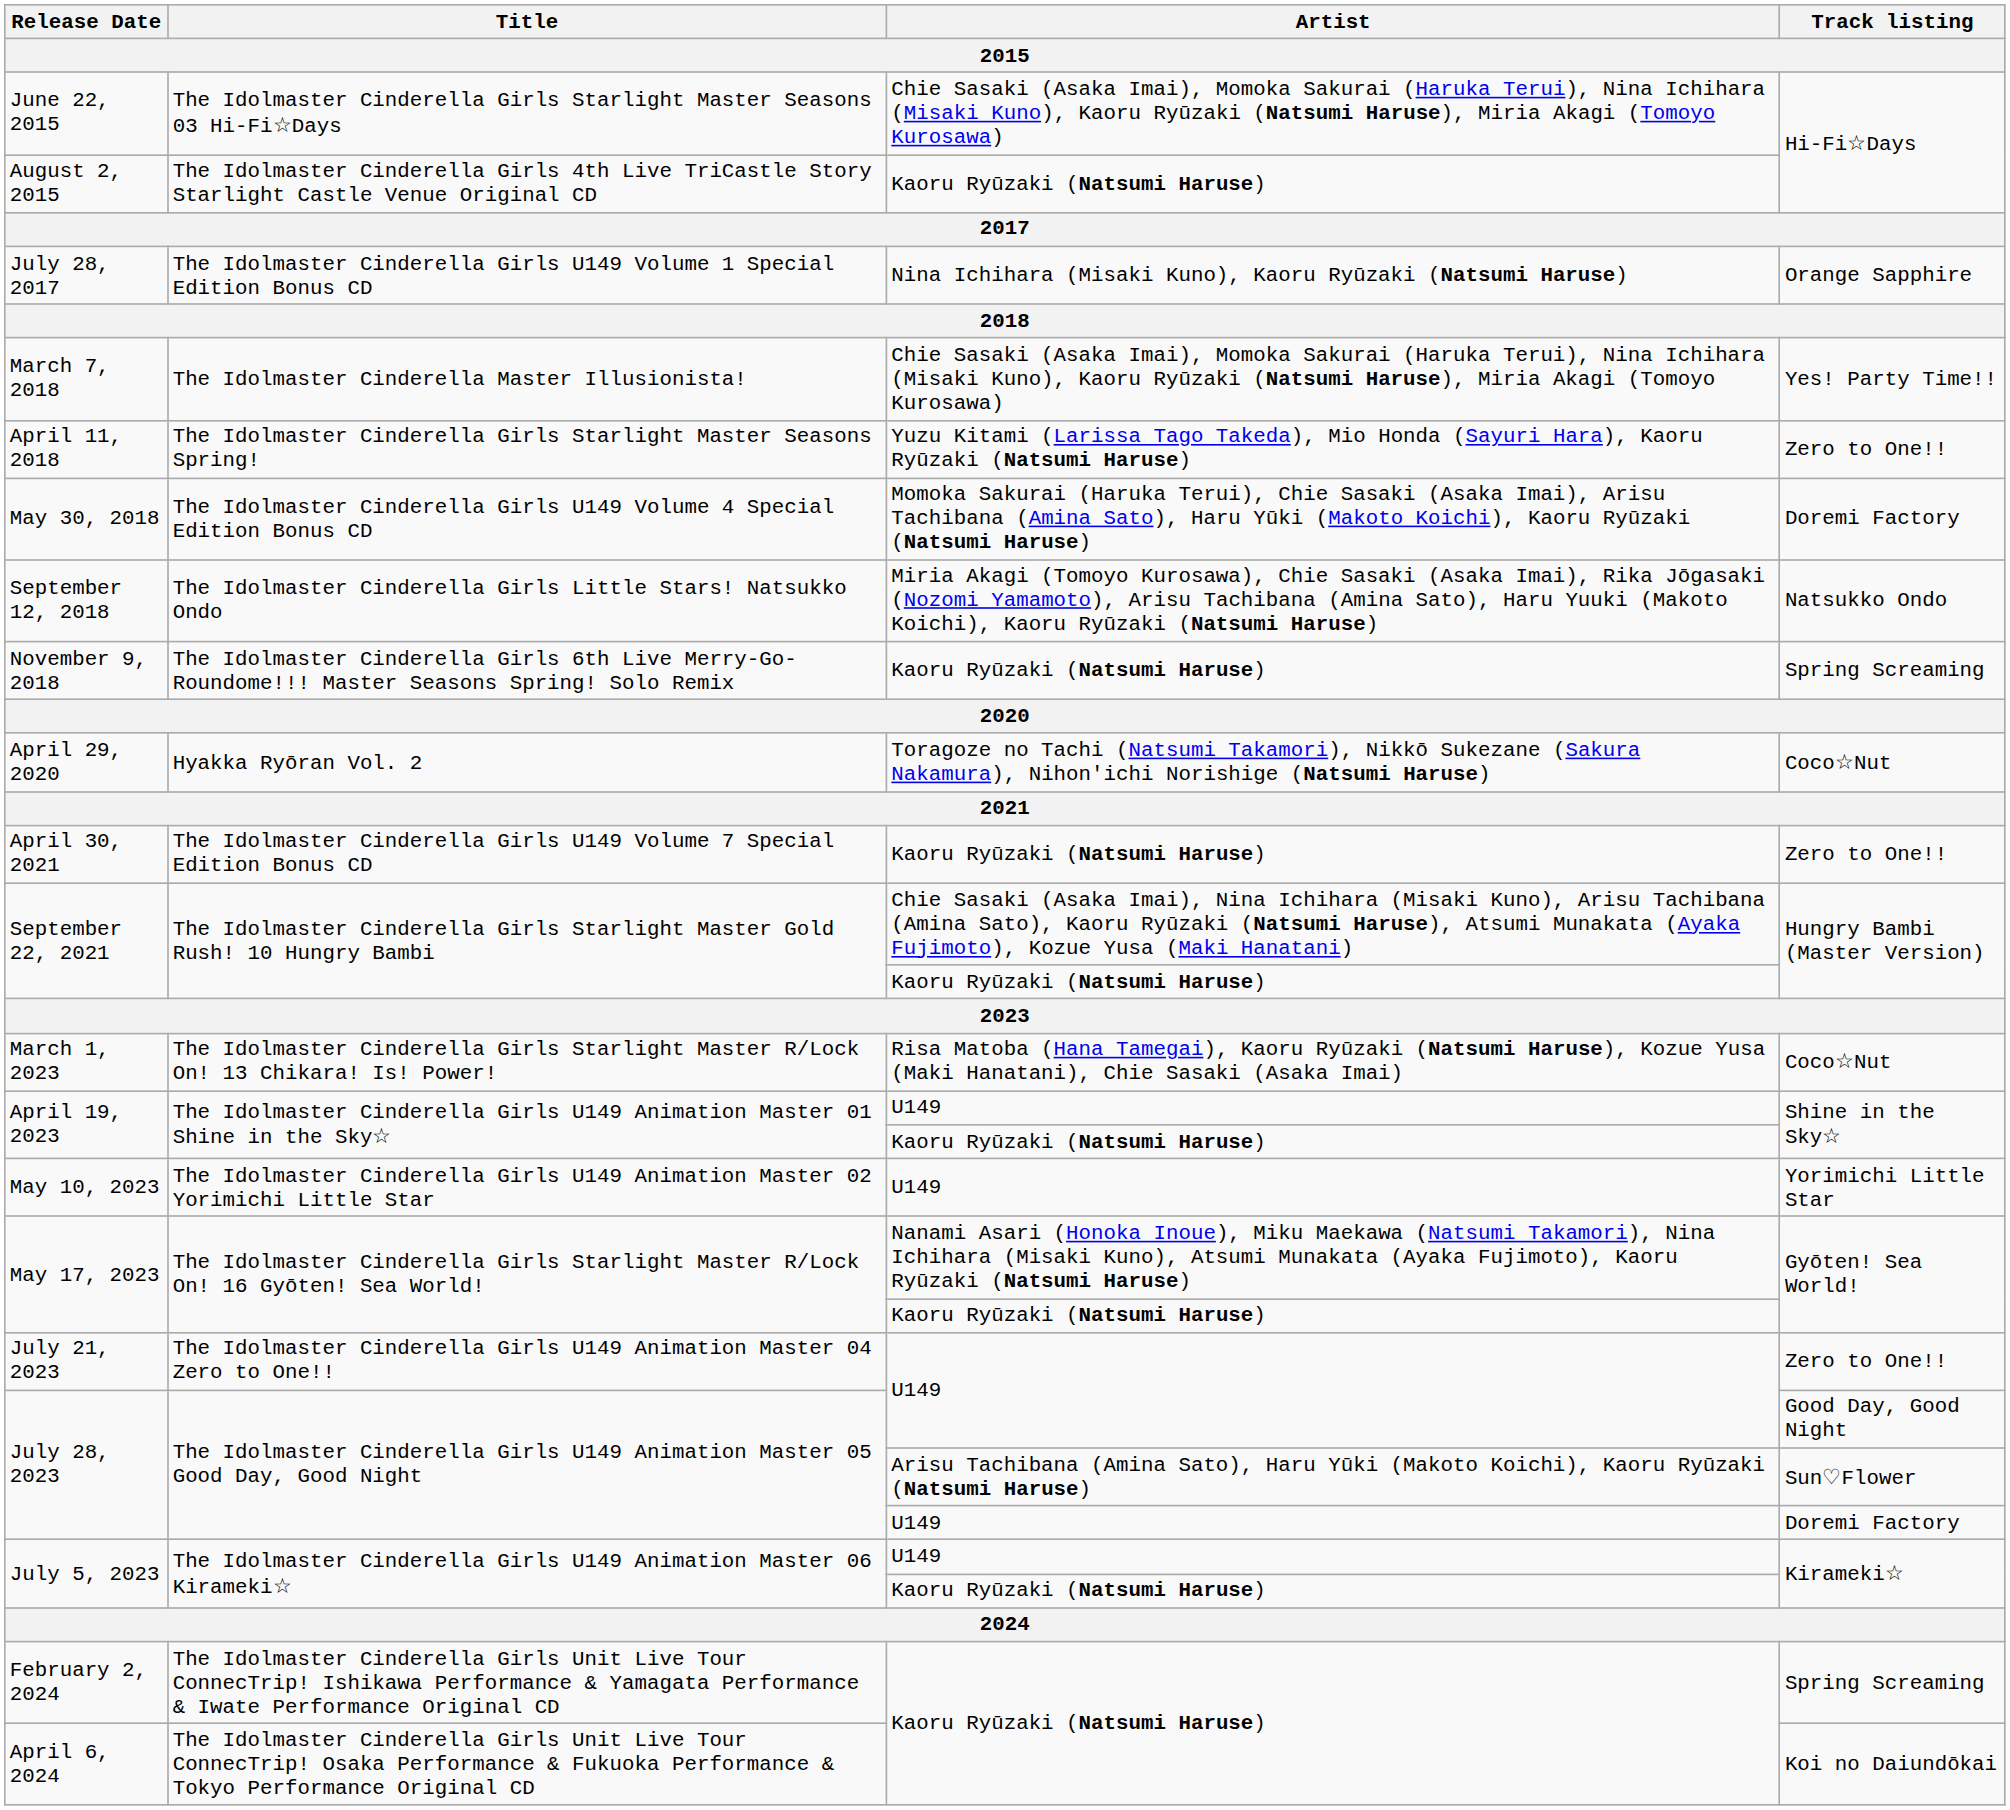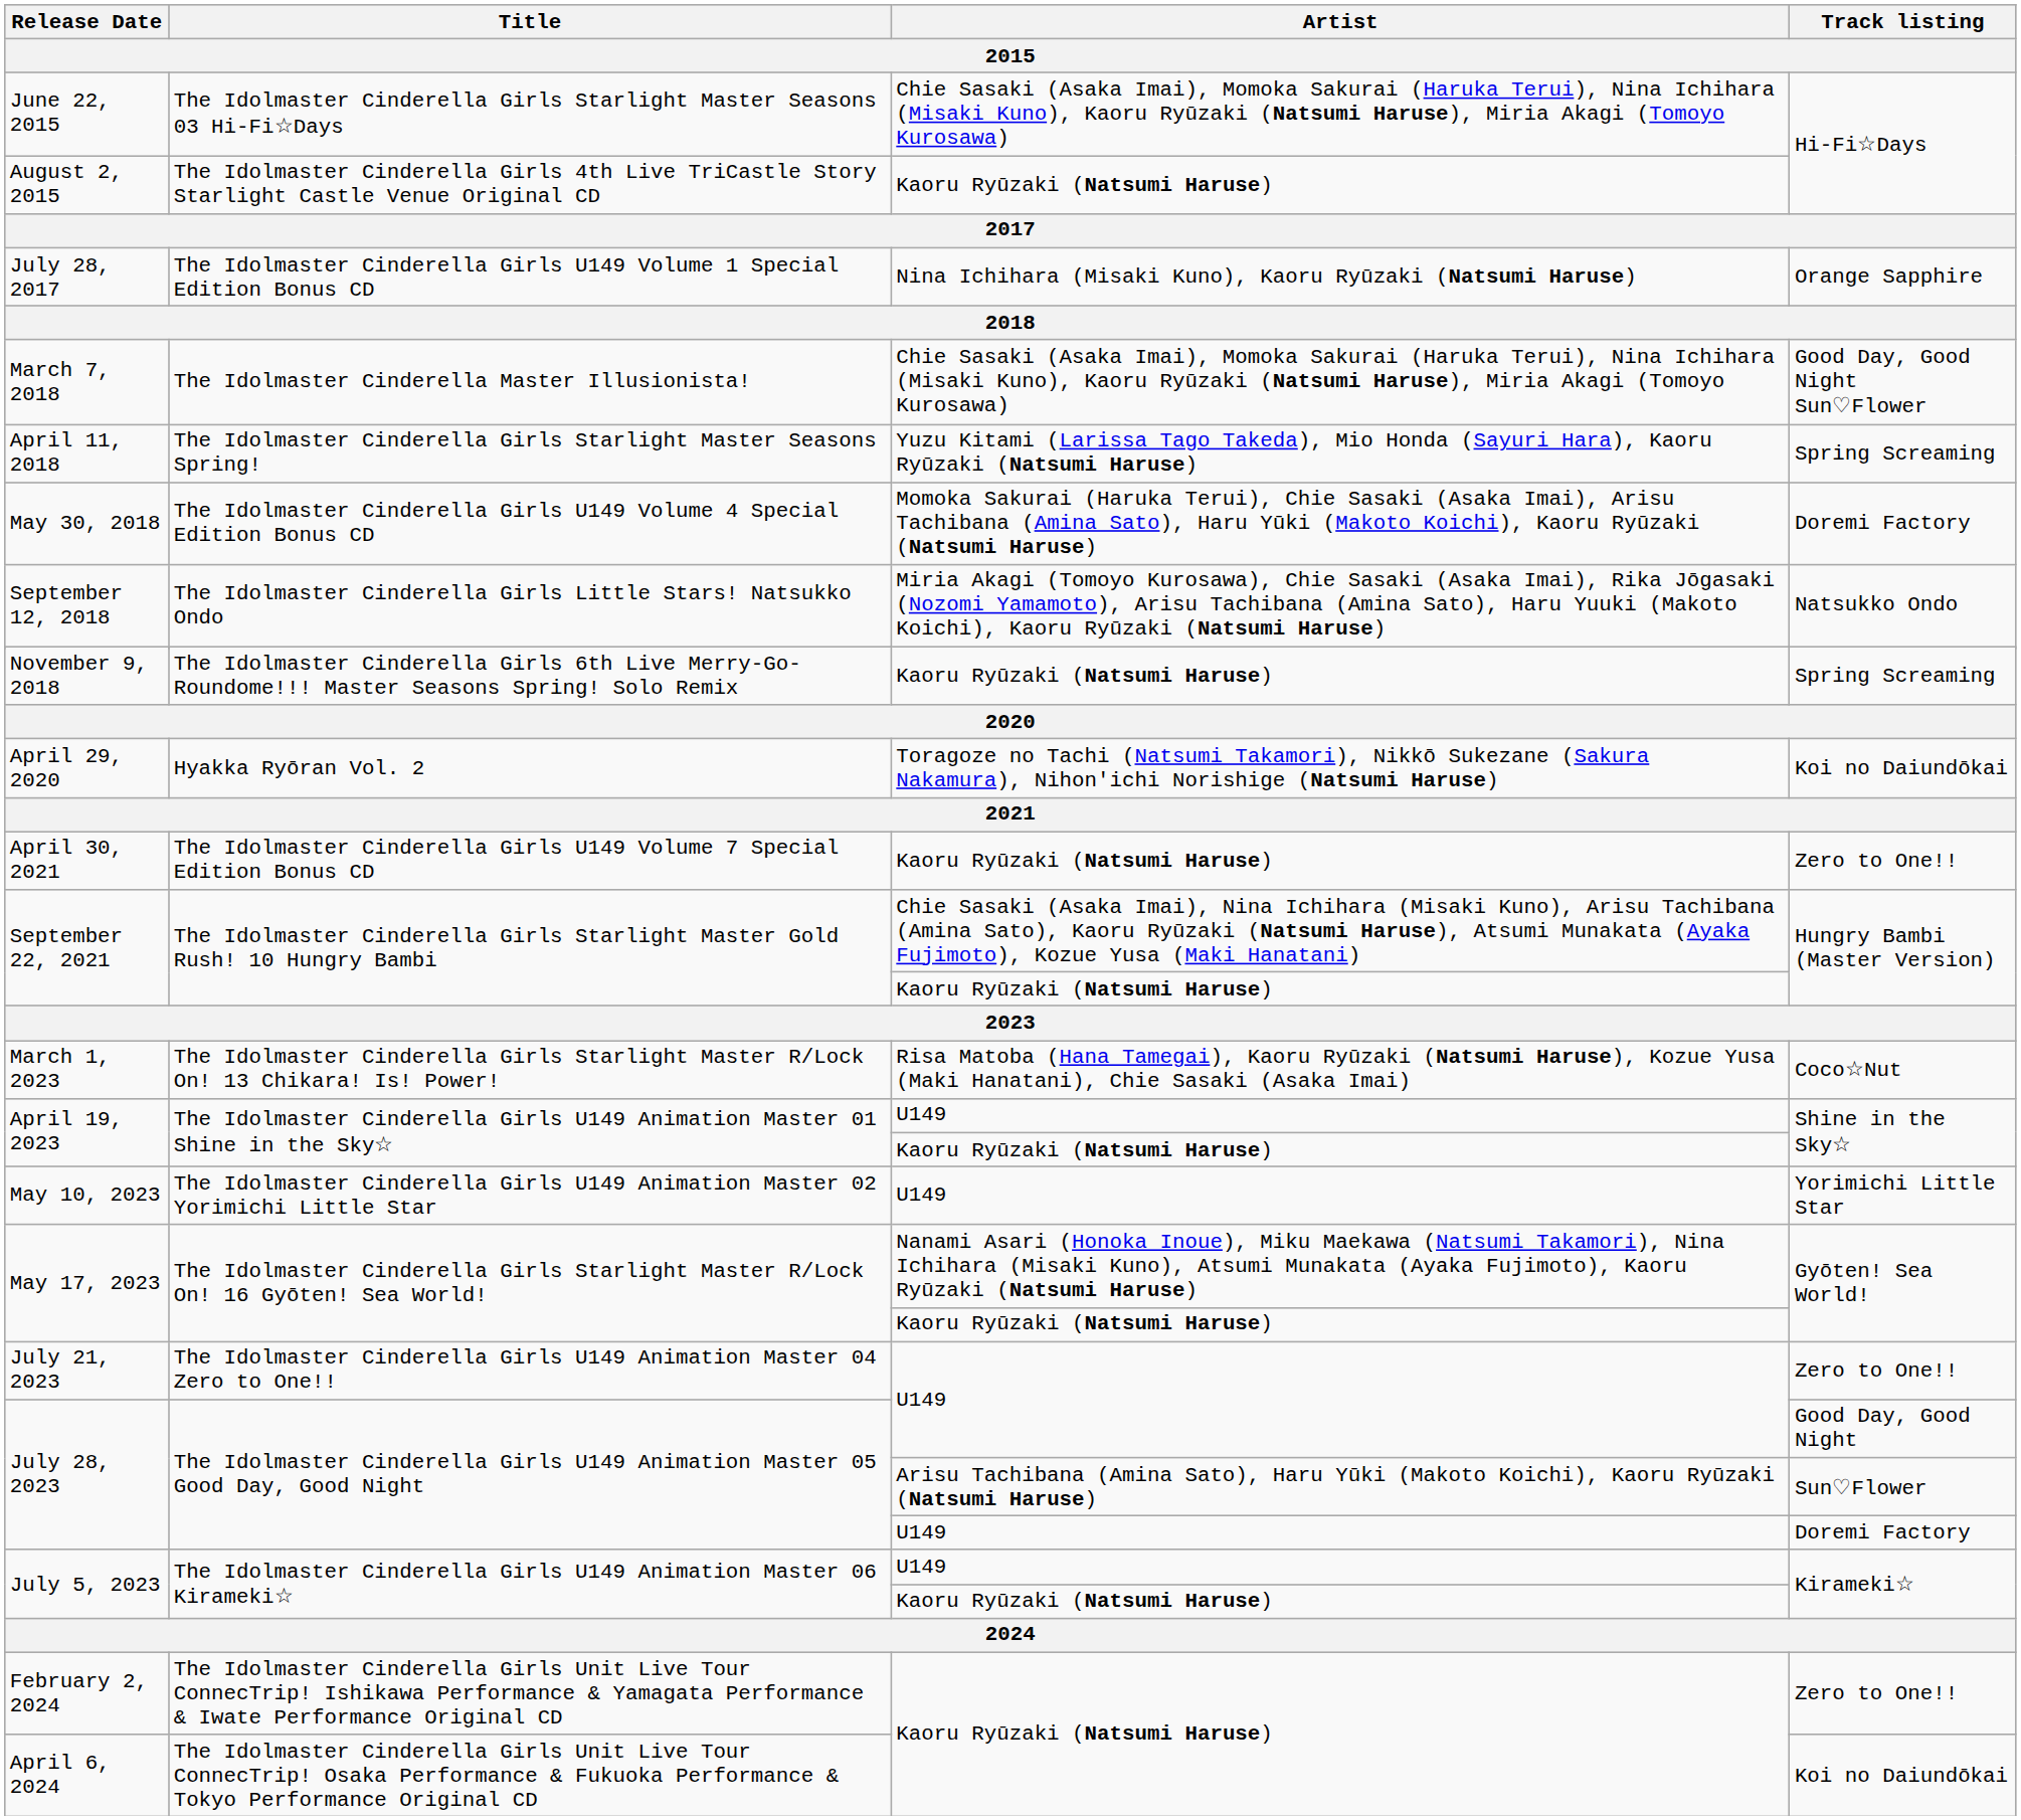March 7, 2018 | Track listing: Yes! Party Time!! -> Good Day, Good Night Sun♡Flower
April 11, 2018 | Track listing: Zero to One!! -> Spring Screaming
April 29, 2020 | Track listing: Coco☆Nut -> Koi no Daiundōkai
February 2, 2024 | Track listing: Spring Screaming -> Zero to One!!
